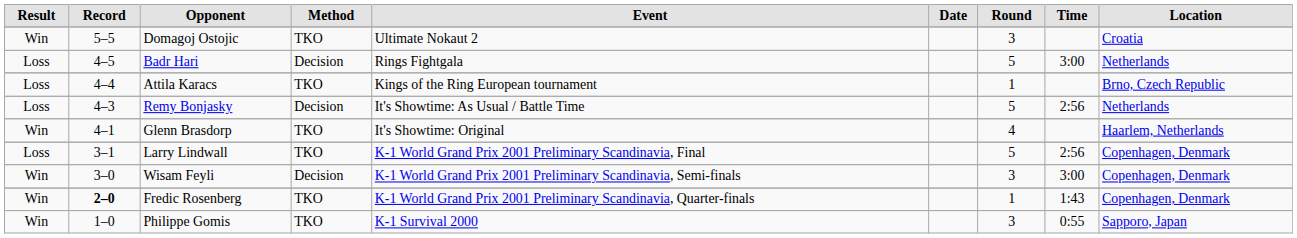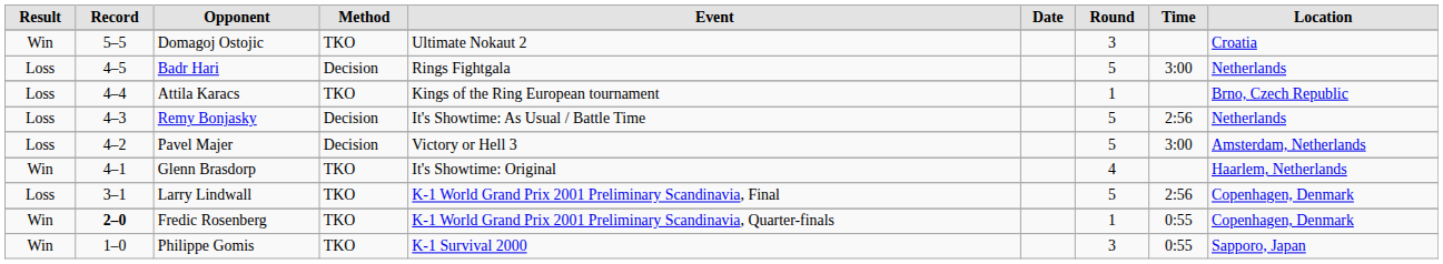+ row: Loss | 4–2 | Pavel Majer | Decision | Victory or Hell 3 | 5 | 3:00 | Amsterdam, Netherlands
- row: Win | 3–0 | Wisam Feyli | Decision | K-1 World Grand Prix 2001 Preliminary Scandinavia, Semi-finals | 3 | 3:00 | Copenhagen, Denmark
Fredic Rosenberg | Time: 1:43 -> 0:55
